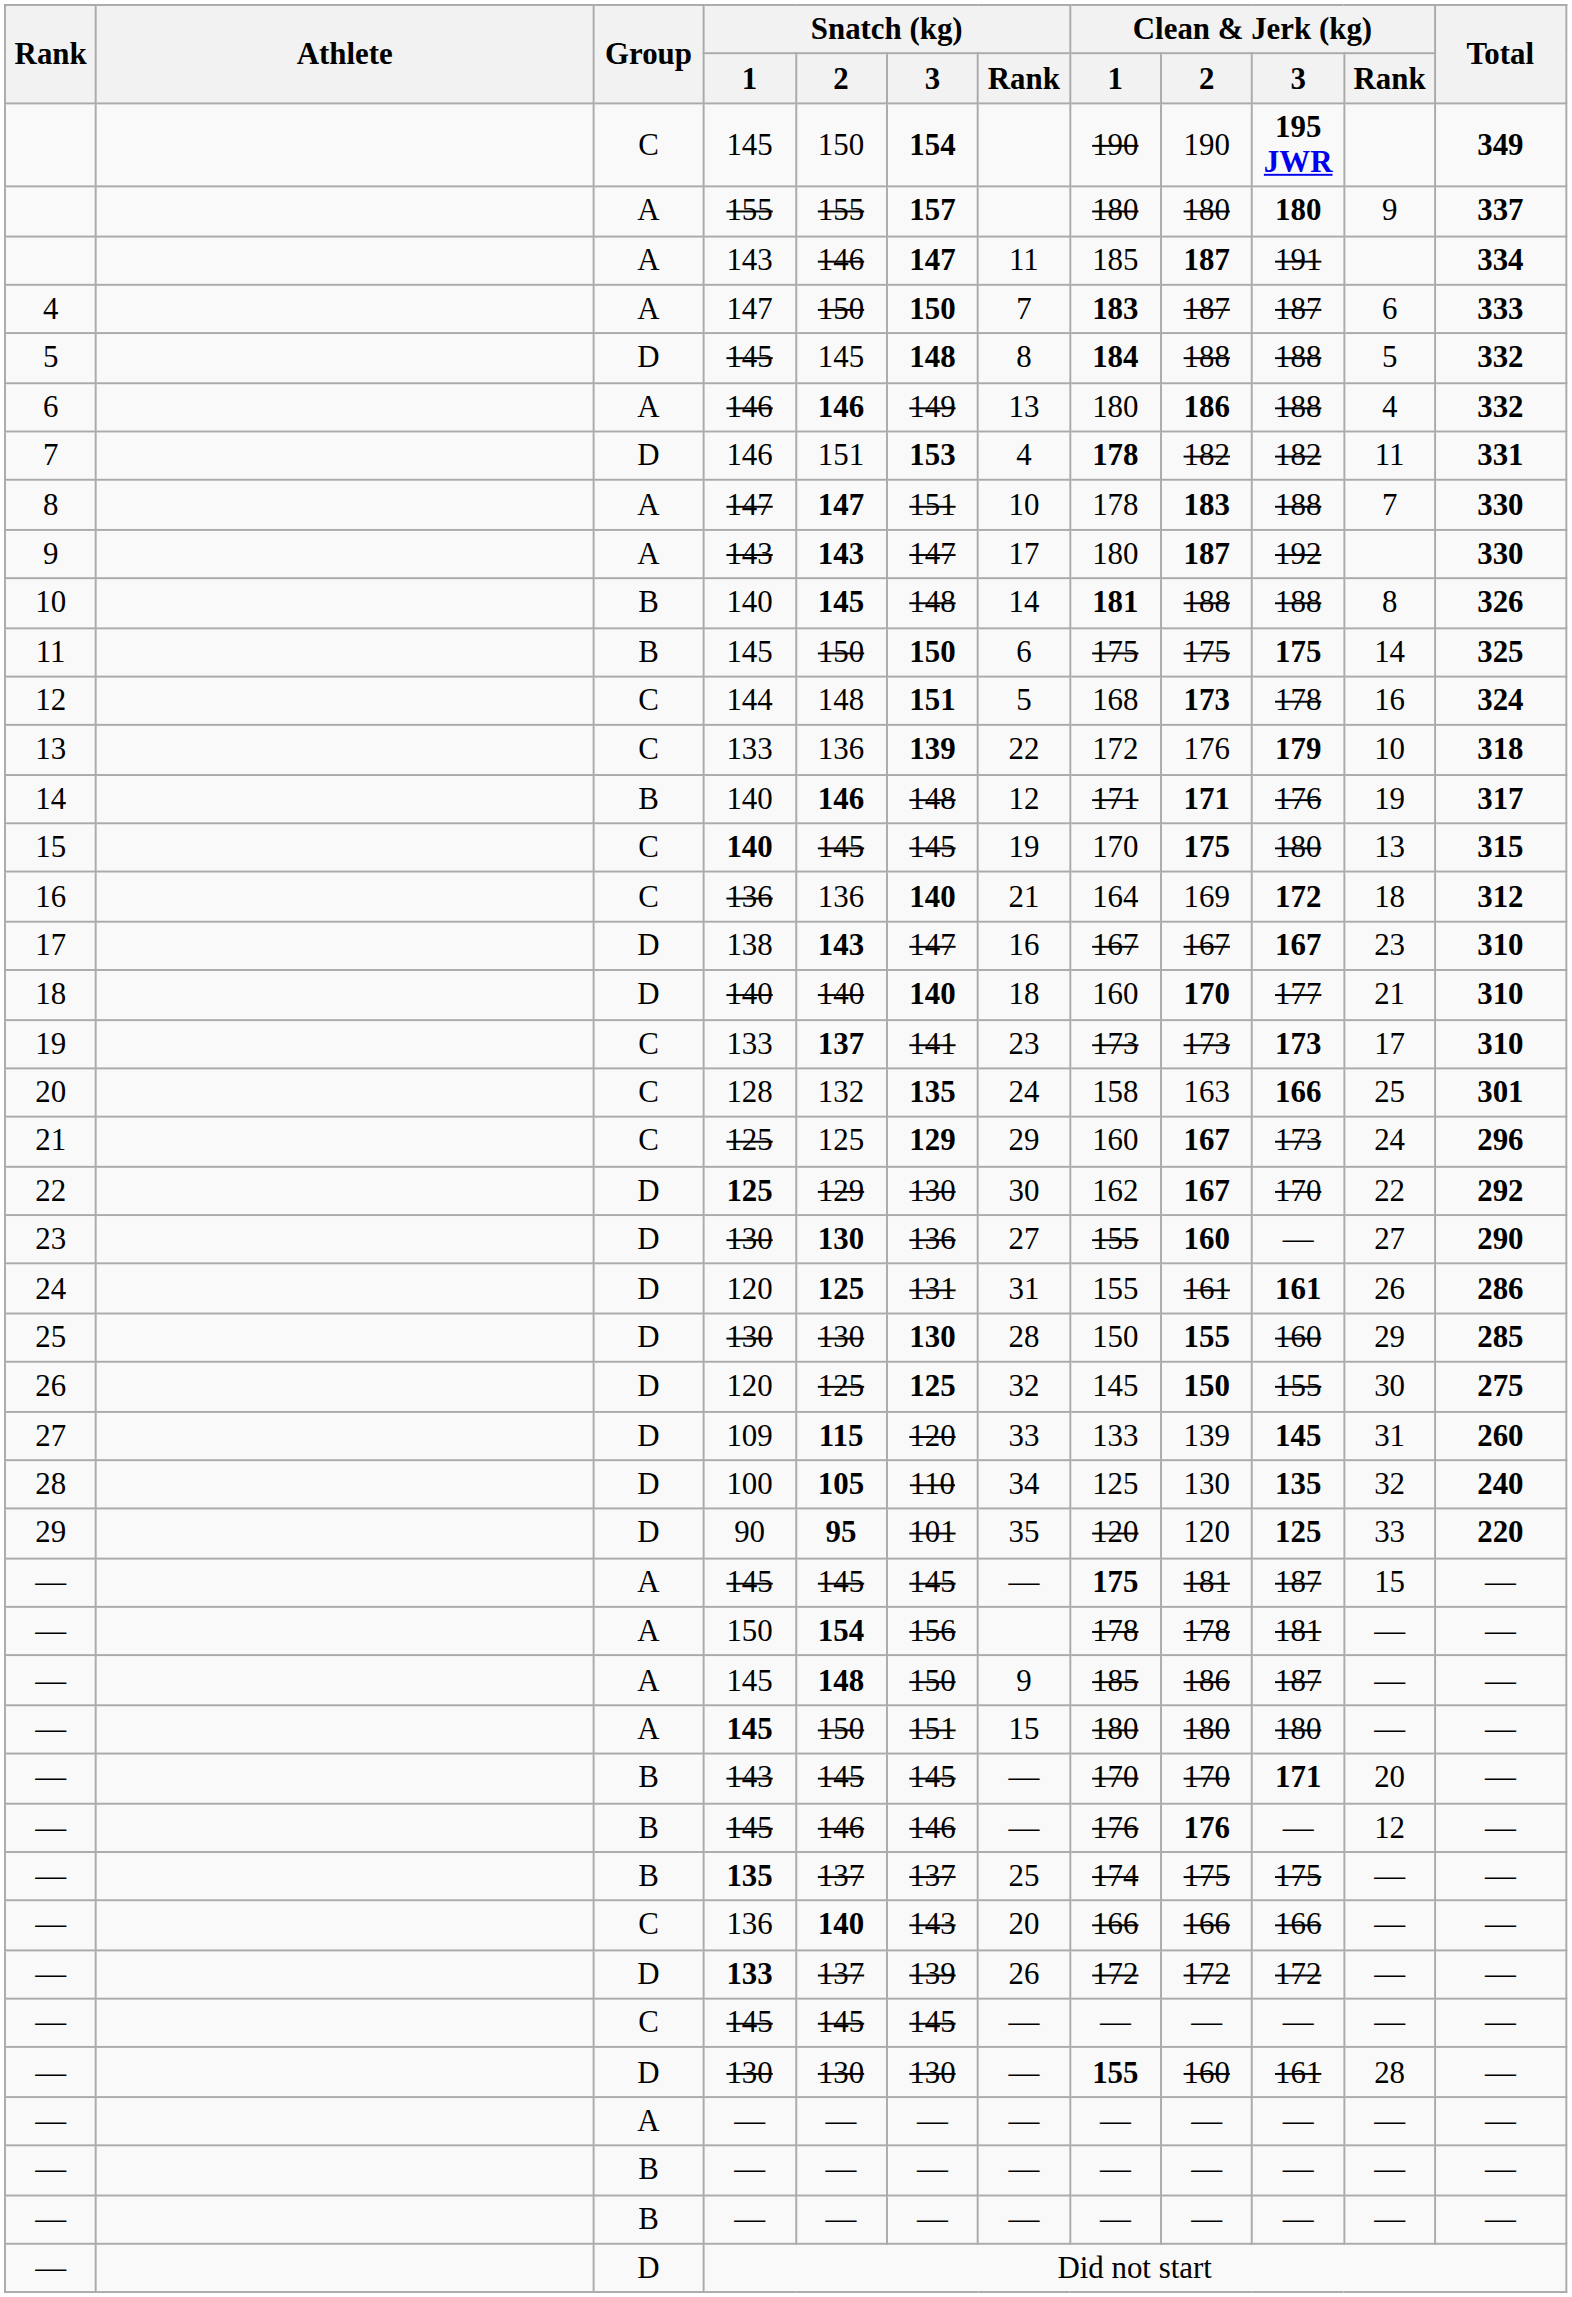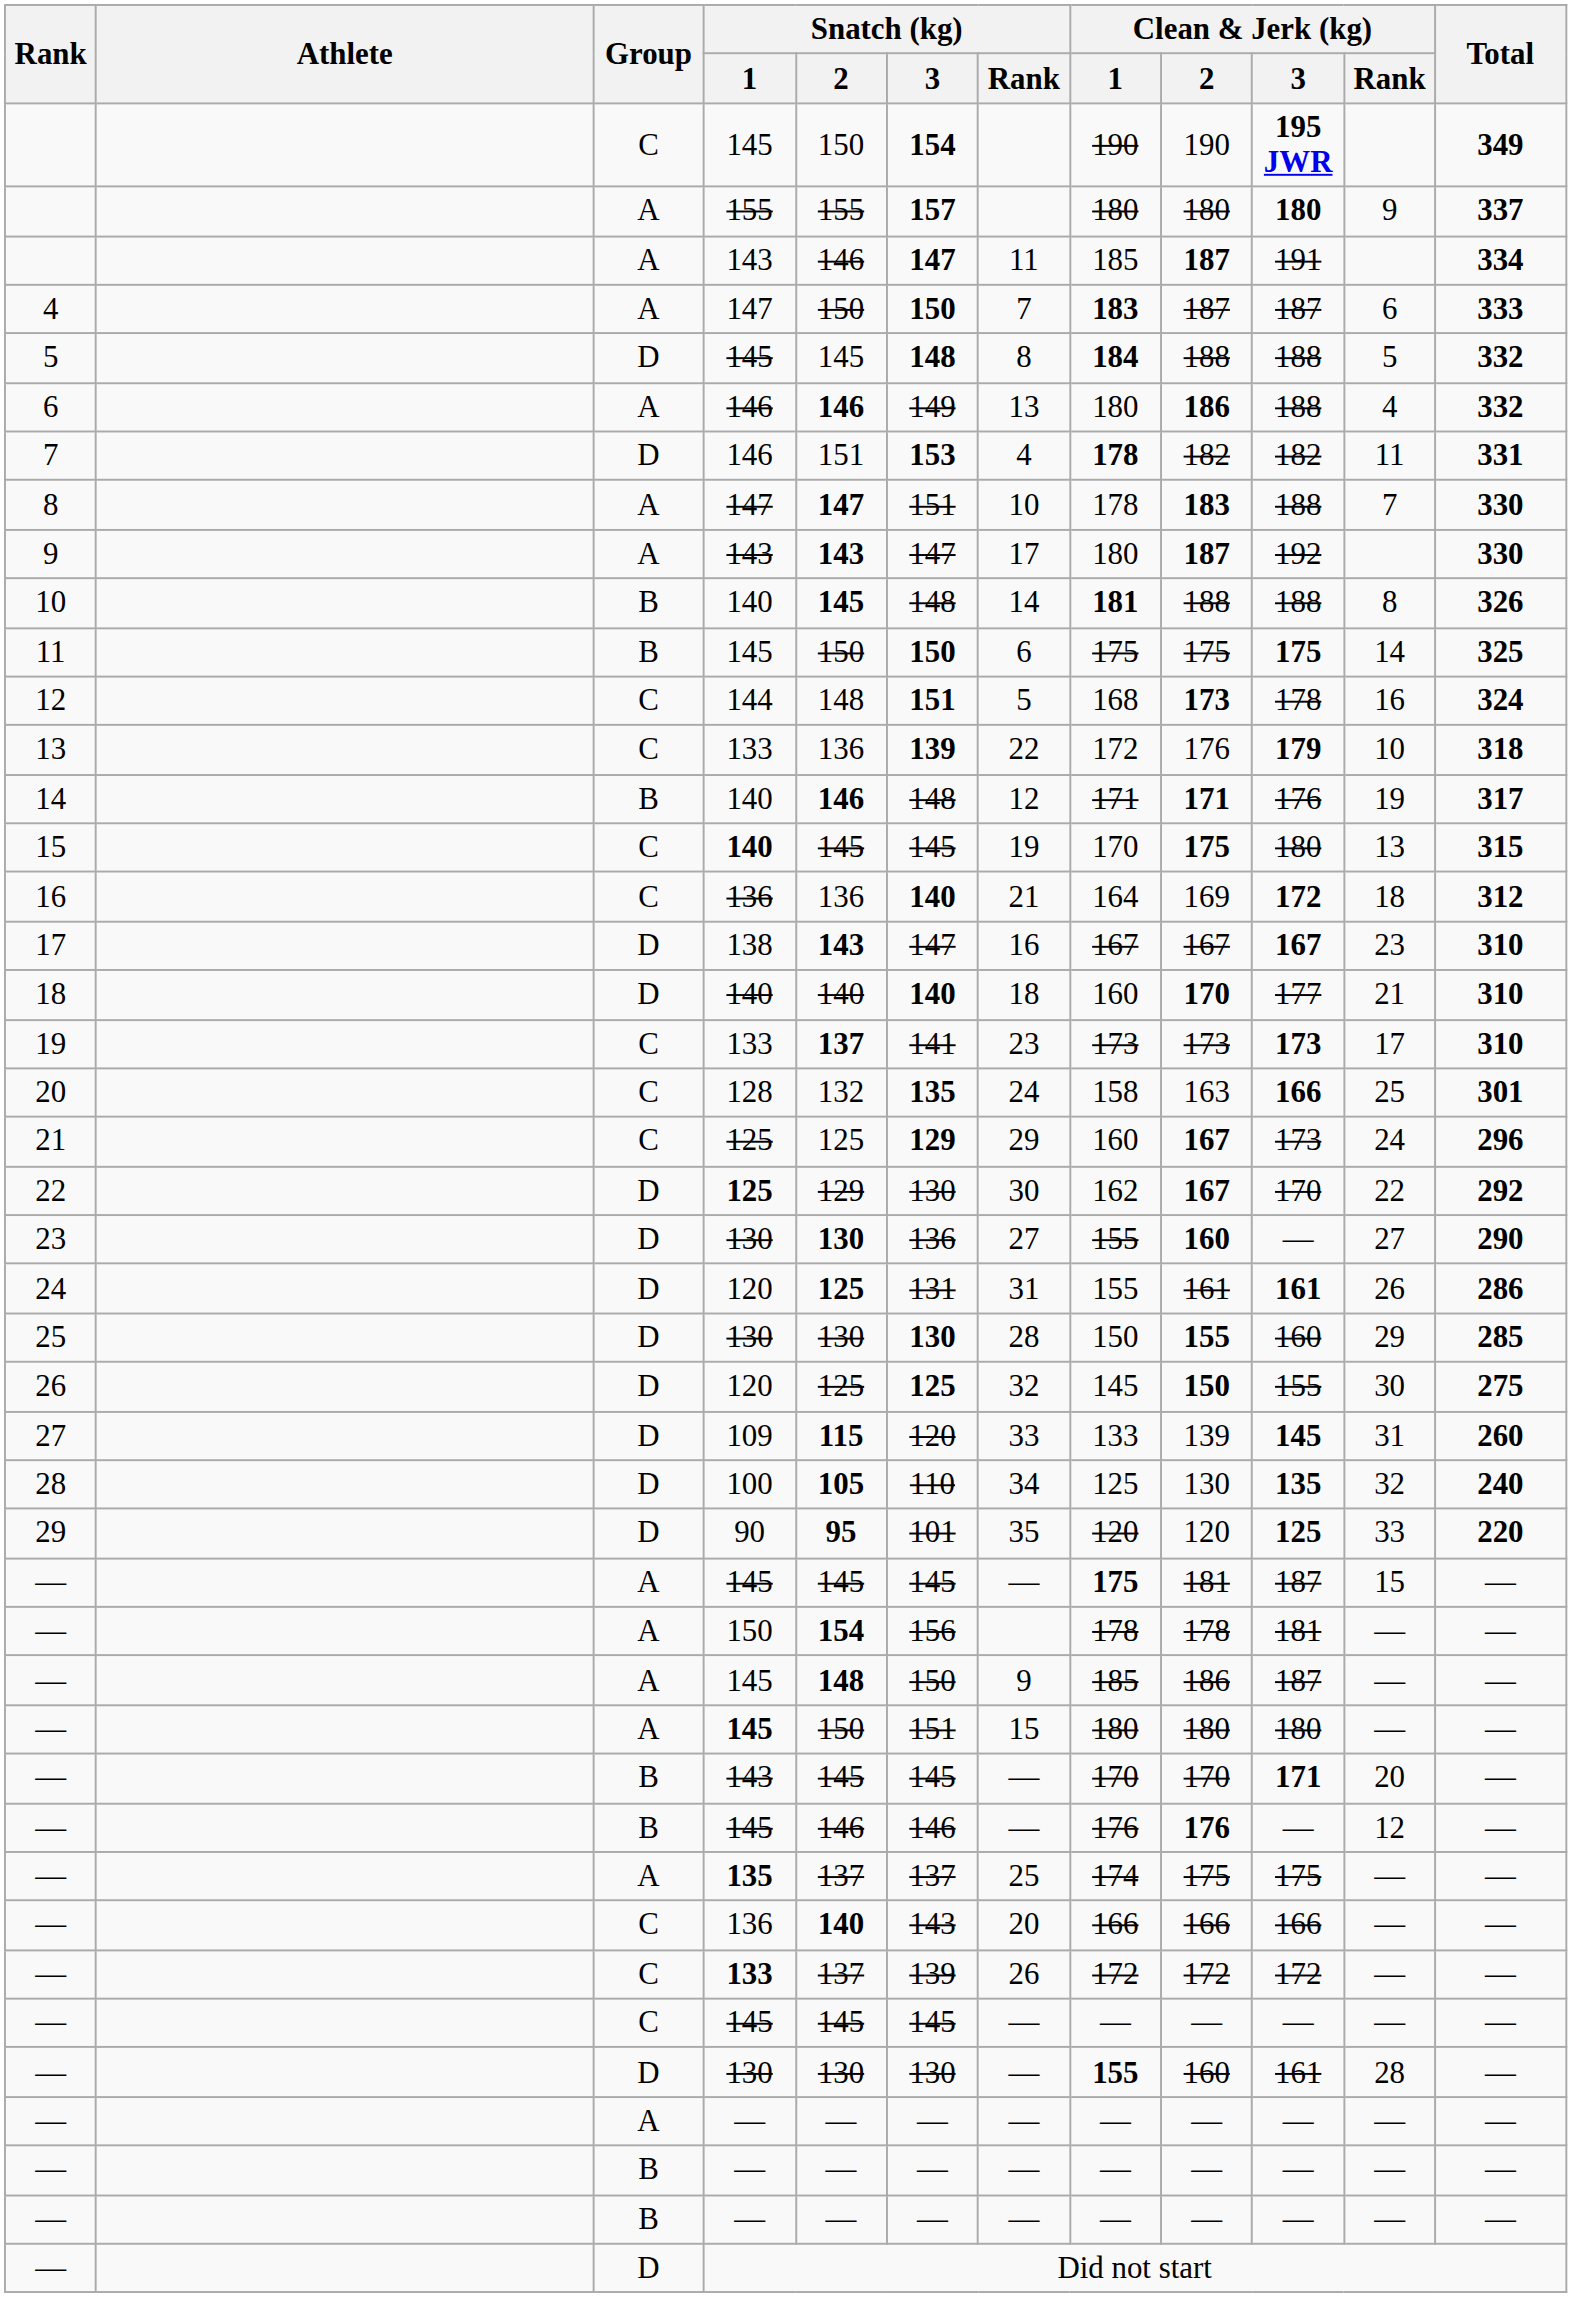— / 135 | Group: B -> A
— / 133 | Group: D -> C
